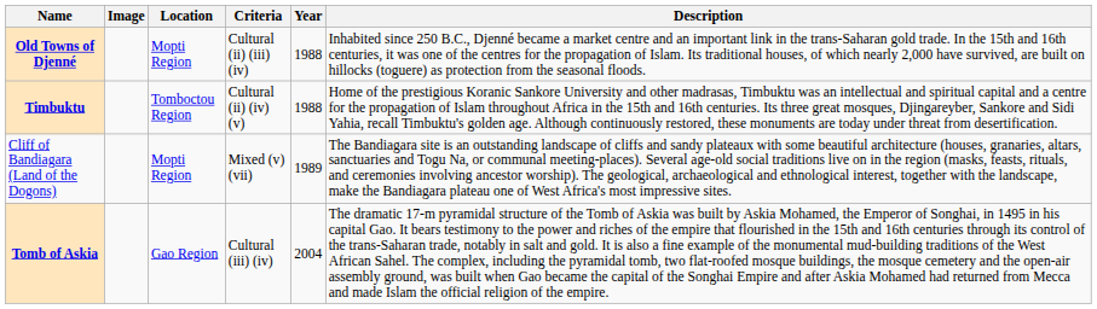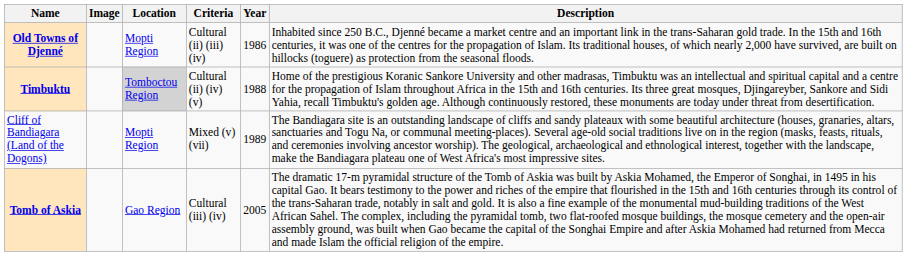Old Towns of Djenné | Year: 1988 -> 1986
Timbuktu | Location: no background -> lightgrey background
Tomb of Askia | Year: 2004 -> 2005
